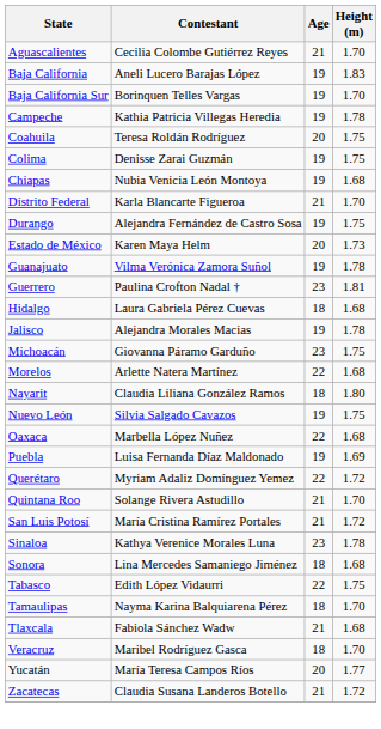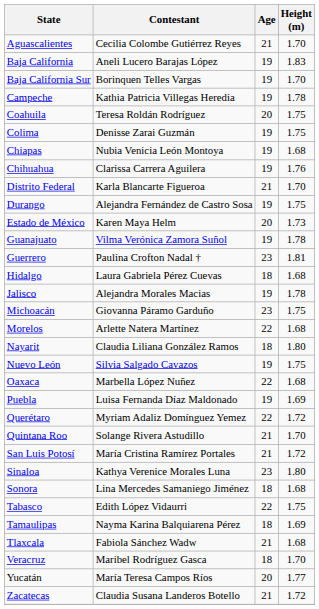+ row: Chihuahua | Clarissa Carrera Aguilera | 19 | 1.76
Sinaloa | Height (m): 1.78 -> 1.80
Tamaulipas | Height (m): 1.70 -> 1.69
